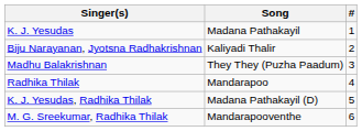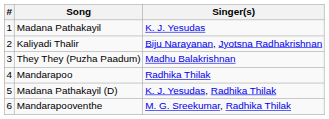columns swapped: # <-> Singer(s)
